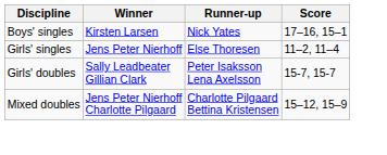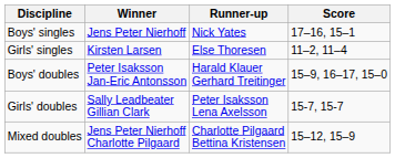Boys' singles | Winner: Kirsten Larsen -> Jens Peter Nierhoff
Girls' singles | Winner: Jens Peter Nierhoff -> Kirsten Larsen
+ row: Boys' doubles | Peter Isaksson Jan-Eric Antonsson | Harald Klauer Gerhard Treitinger | 15–9, 16–17, 15–0
